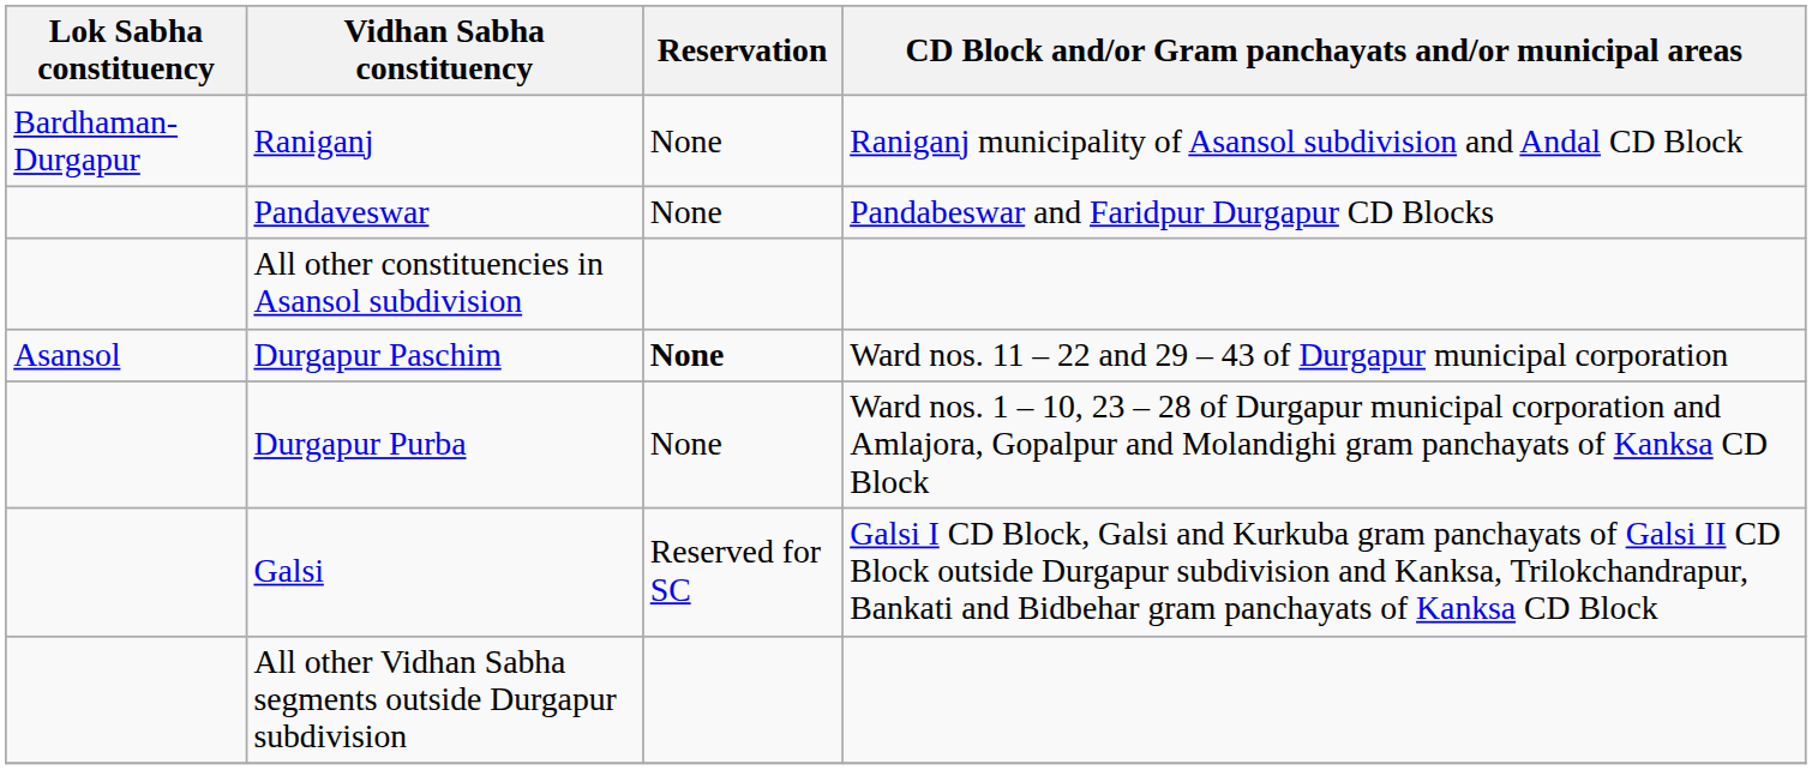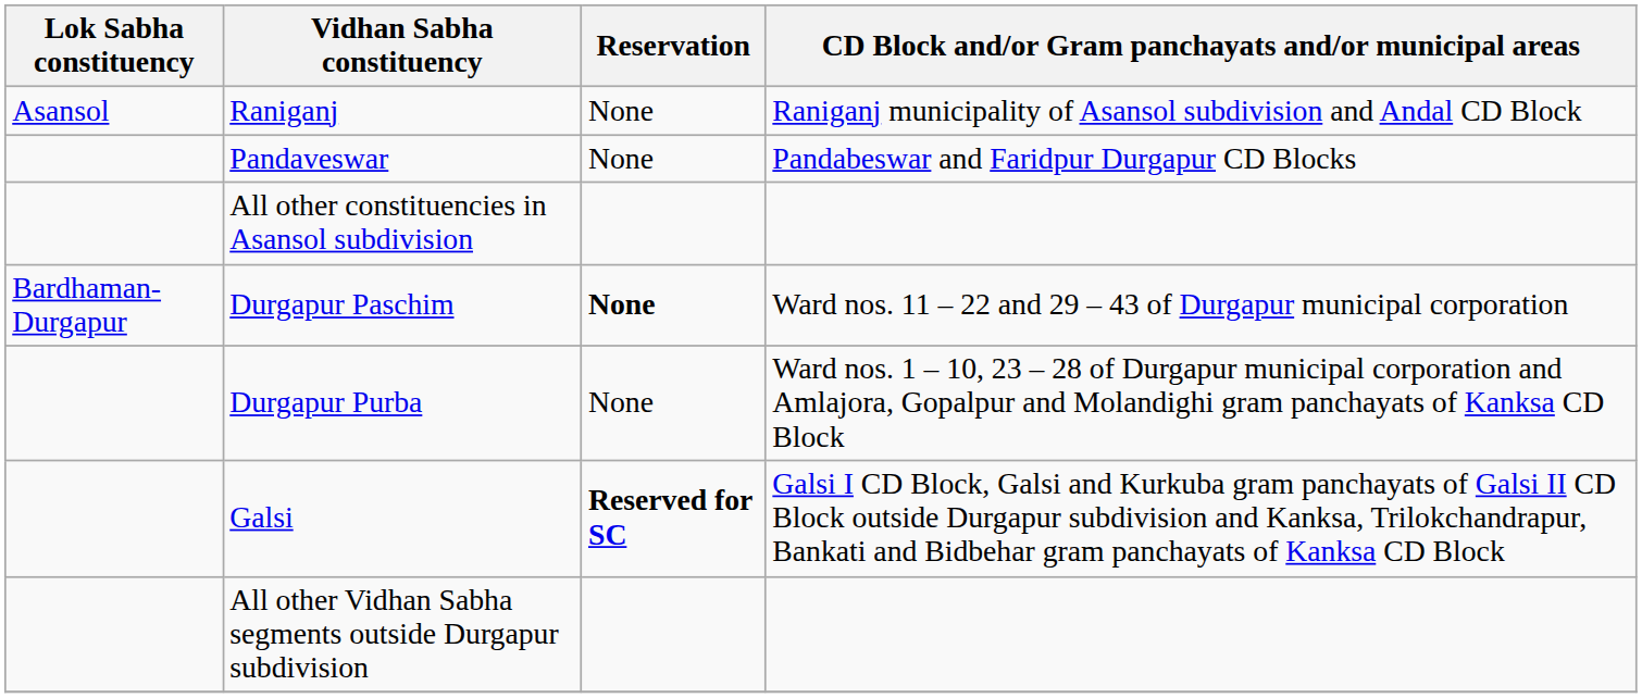Raniganj | Lok Sabha constituency: Bardhaman-Durgapur -> Asansol
Durgapur Paschim | Lok Sabha constituency: Asansol -> Bardhaman-Durgapur
Galsi | Reservation: normal -> bold
